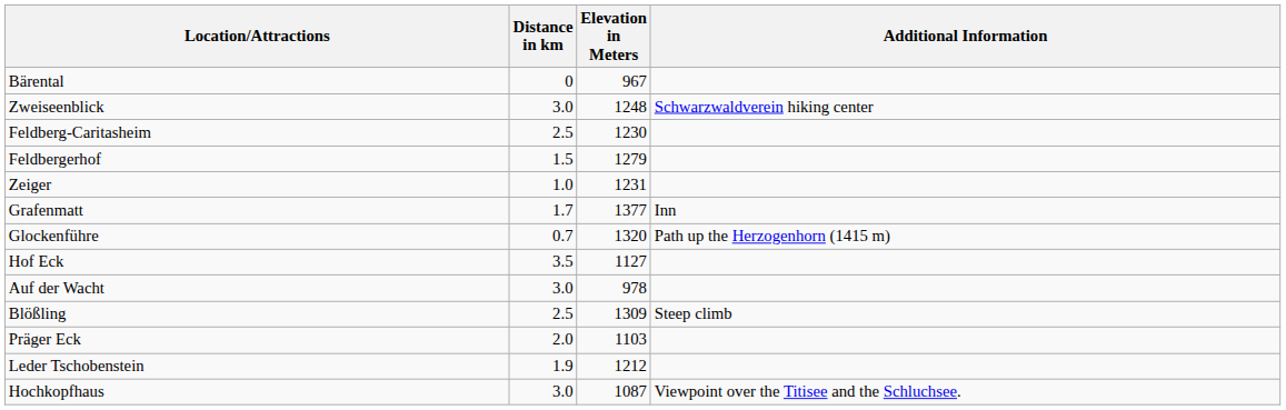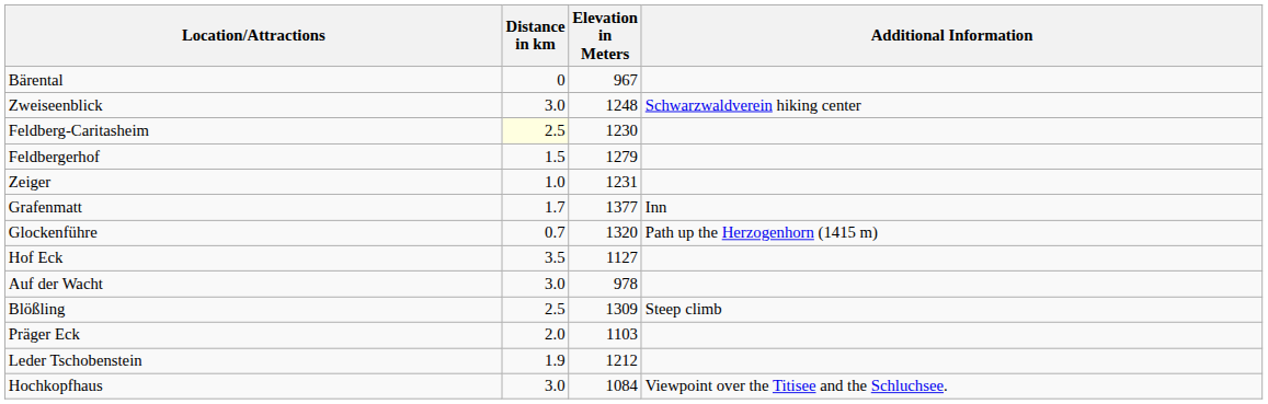Feldberg-Caritasheim | Distance in km: no background -> lightyellow background
Hochkopfhaus | Elevation in Meters: 1087 -> 1084
